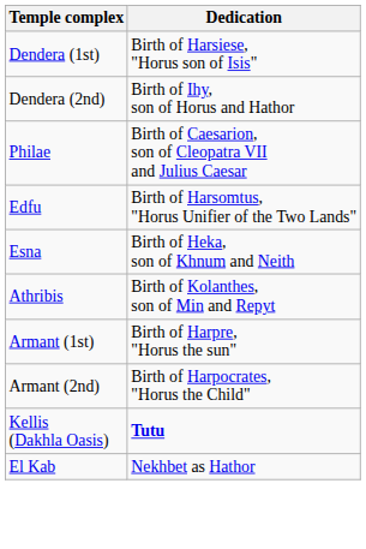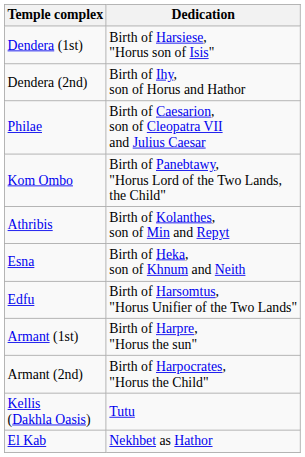+ row: Kom Ombo | Birth of Panebtawy, "Horus Lord of the Two Lands, the Child"
rows swapped: Edfu <-> Athribis
Kellis (Dakhla Oasis) | Dedication: bold -> normal
